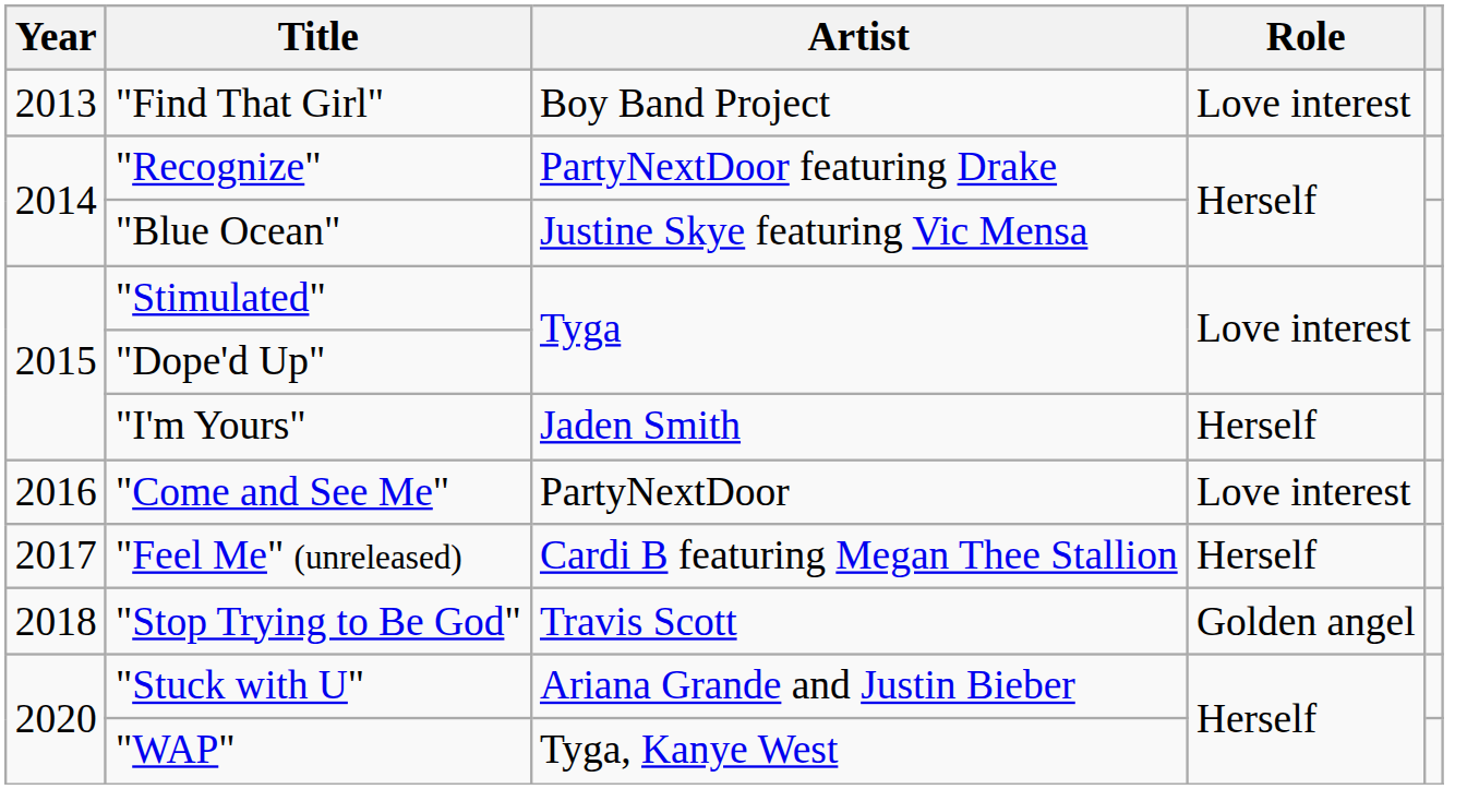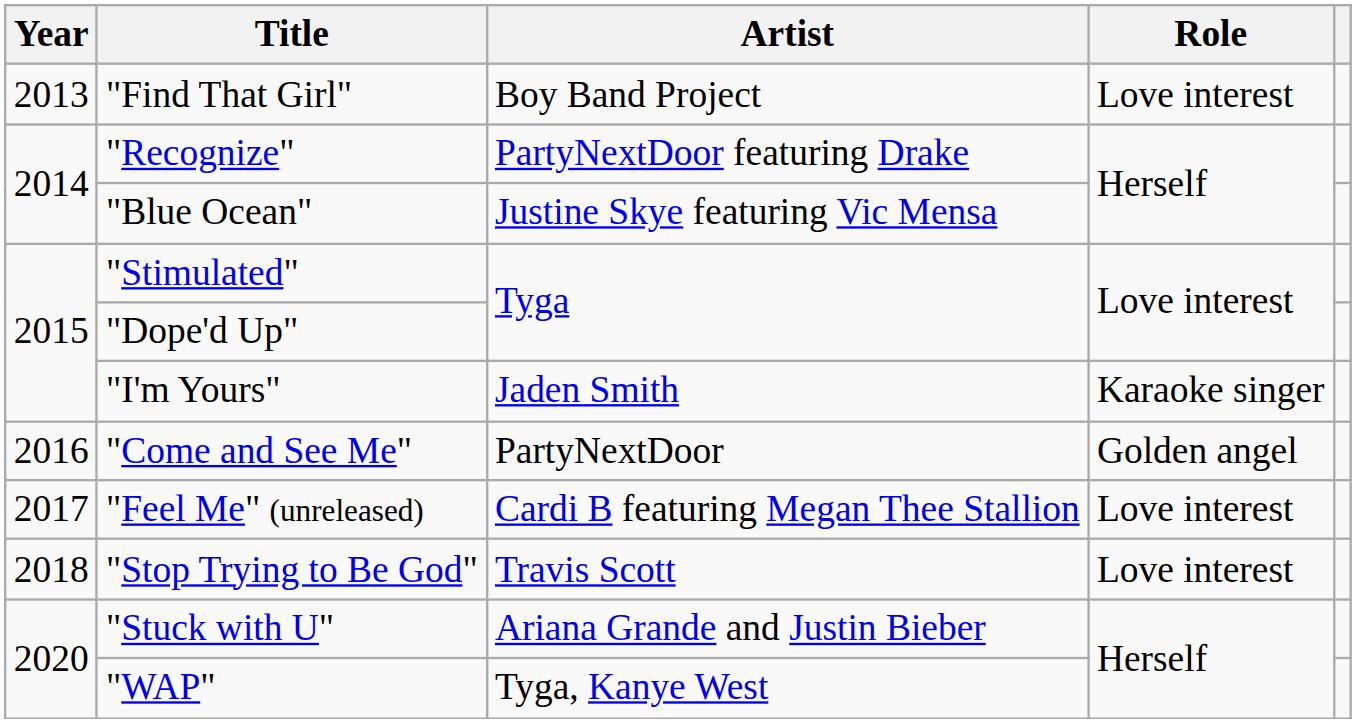"I'm Yours" | Role: Herself -> Karaoke singer
"Come and See Me" | Role: Love interest -> Golden angel
"Feel Me" (unreleased) | Role: Herself -> Love interest
"Stop Trying to Be God" | Role: Golden angel -> Love interest
